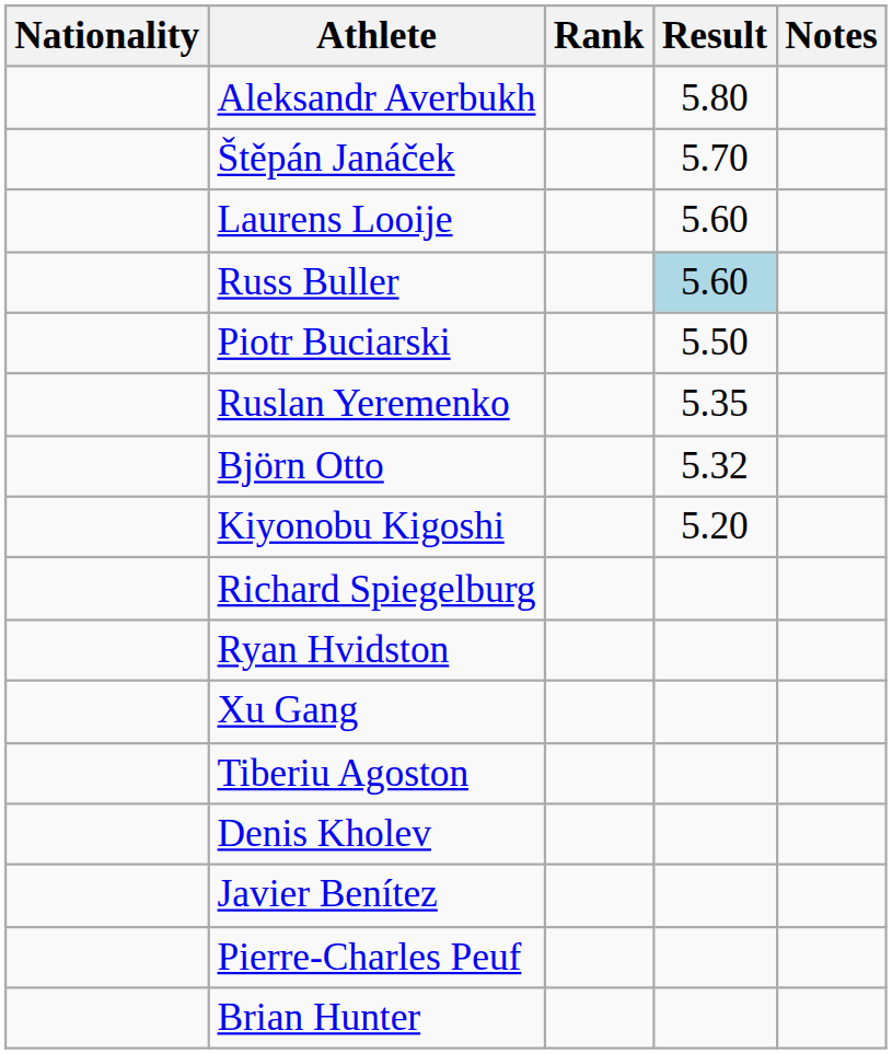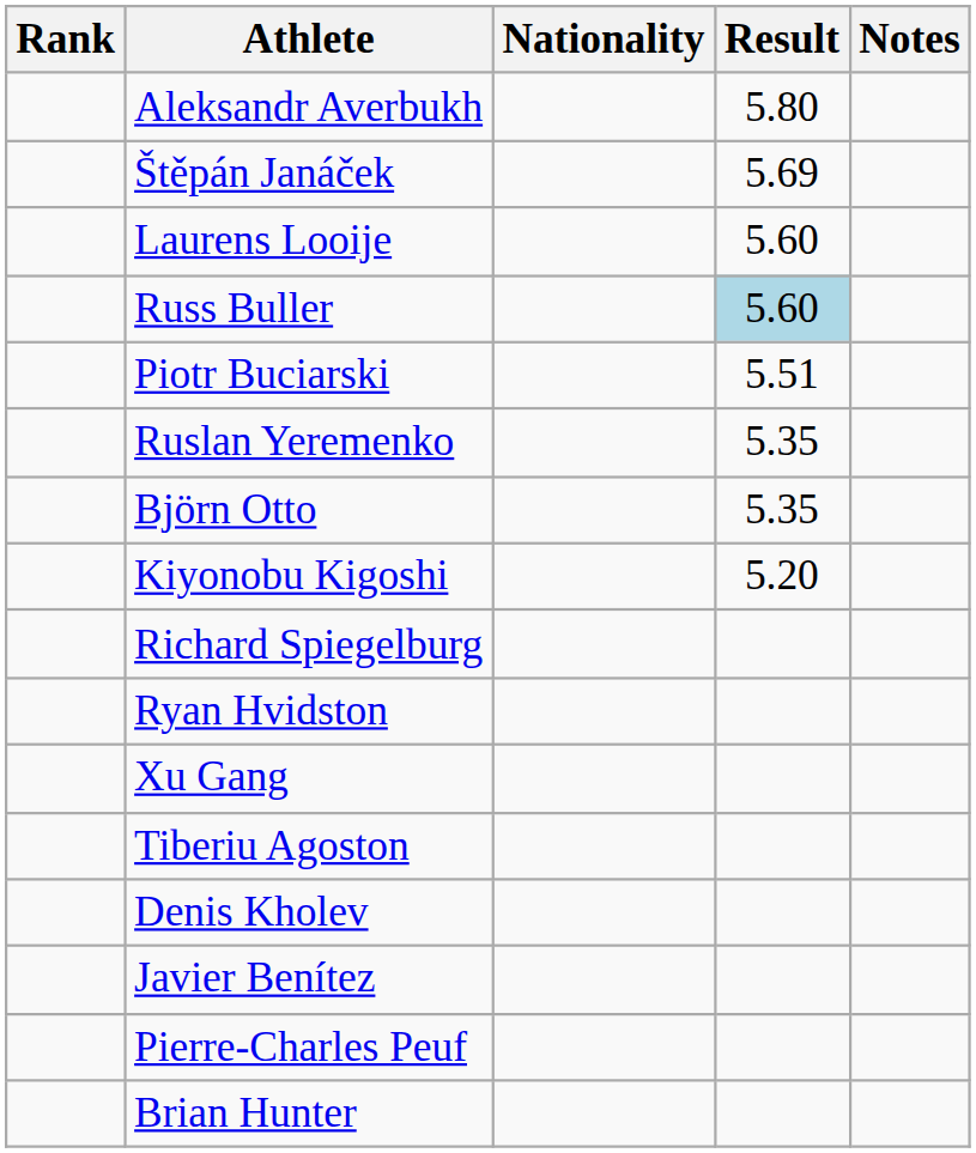columns swapped: Rank <-> Nationality
Štěpán Janáček | Result: 5.70 -> 5.69
Piotr Buciarski | Result: 5.50 -> 5.51
Björn Otto | Result: 5.32 -> 5.35
